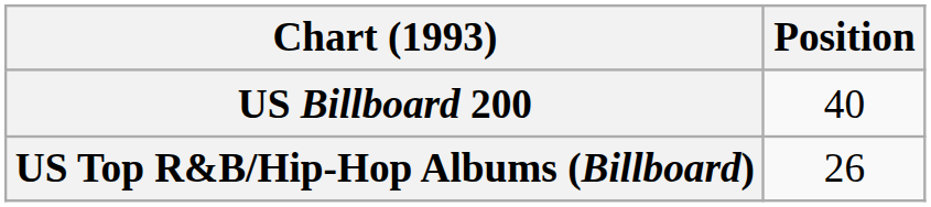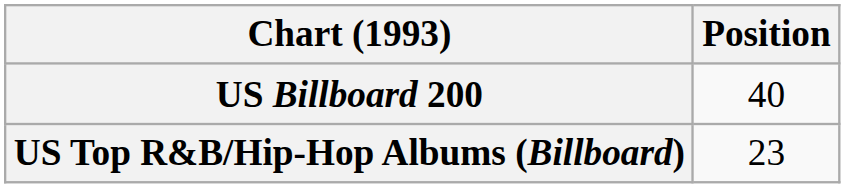US Top R&B/Hip-Hop Albums (Billboard) | Position: 26 -> 23
